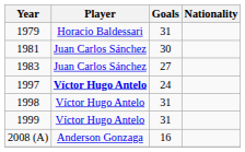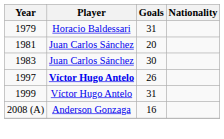1981 | Goals: 30 -> 20
1983 | Goals: 27 -> 30
1997 | Goals: 24 -> 26
- row: 1998 | Víctor Hugo Antelo | 31
